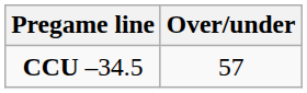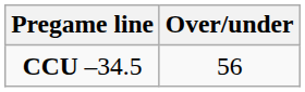CCU –34.5 | Over/under: 57 -> 56
